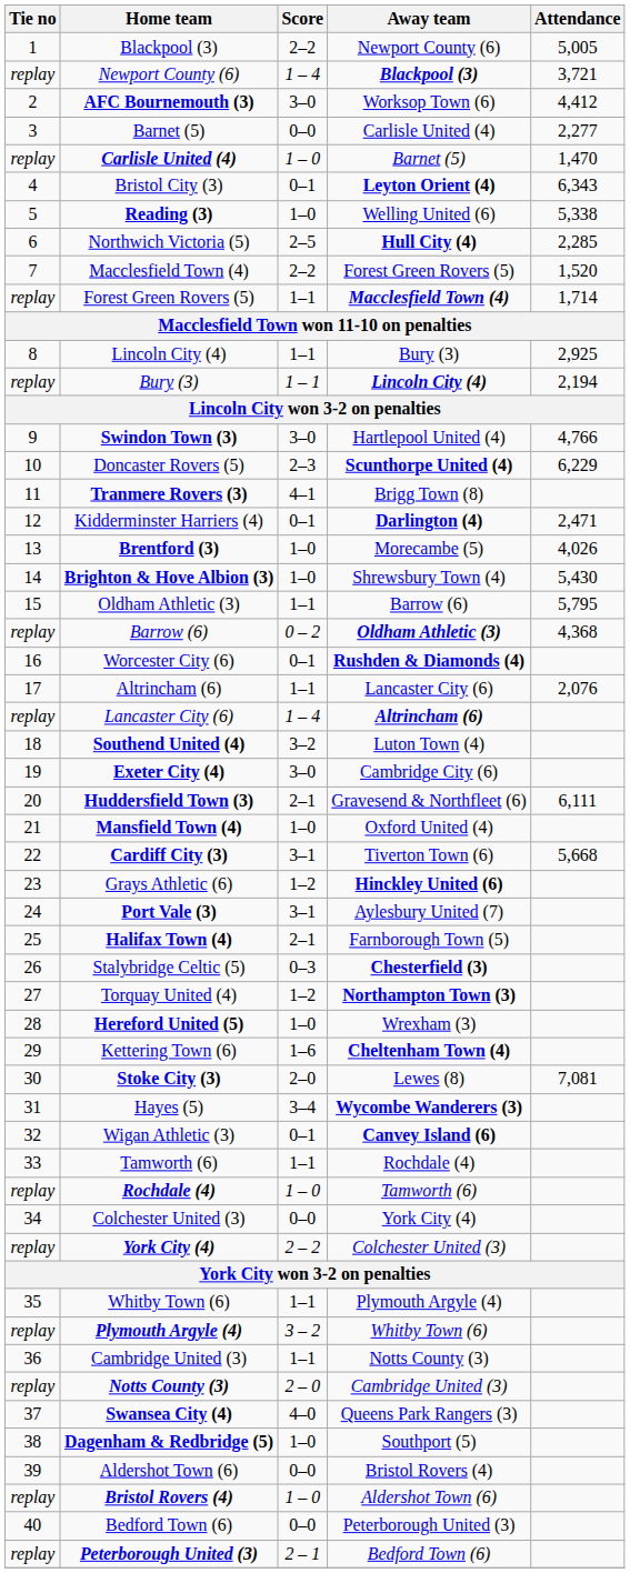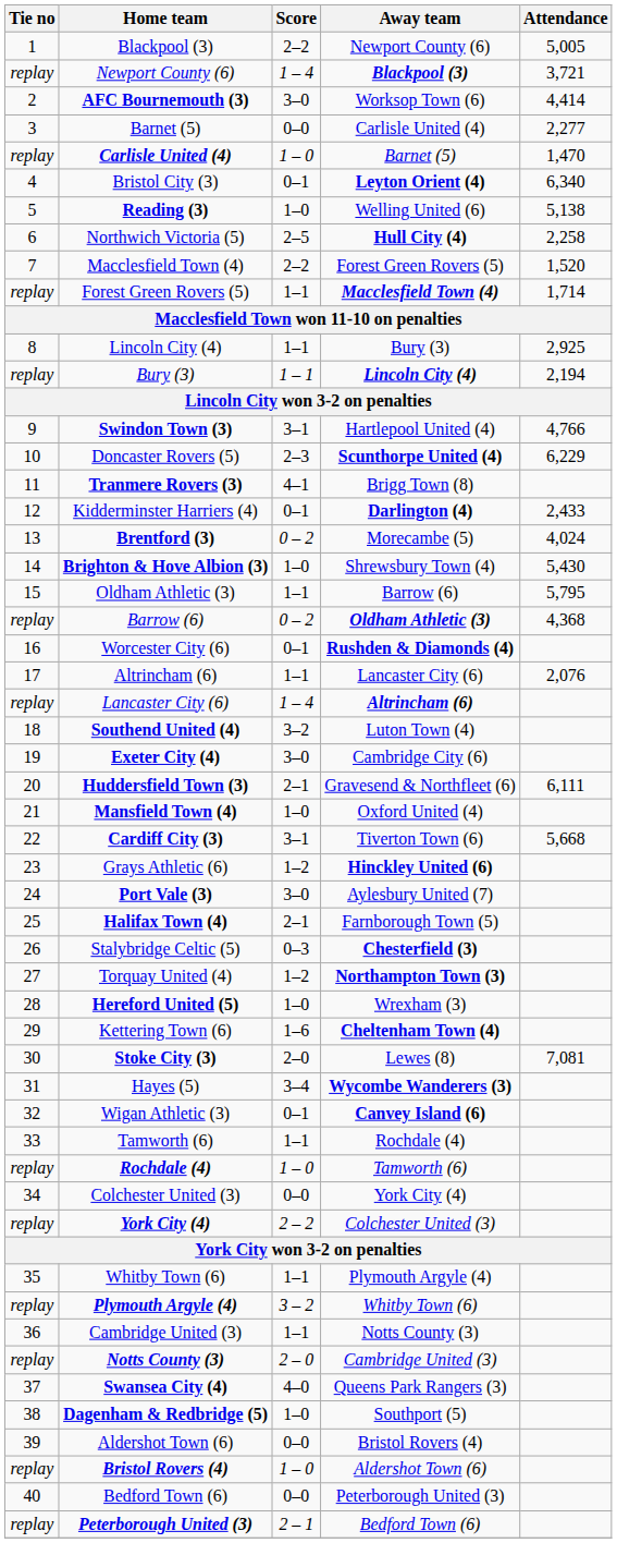AFC Bournemouth (3) | Attendance: 4,412 -> 4,414
Bristol City (3) | Attendance: 6,343 -> 6,340
Reading (3) | Attendance: 5,338 -> 5,138
Northwich Victoria (5) | Attendance: 2,285 -> 2,258
Swindon Town (3) | Score: 3–0 -> 3–1
Kidderminster Harriers (4) | Attendance: 2,471 -> 2,433
Brentford (3) | Score: 1–0 -> 0 – 2
Brentford (3) | Attendance: 4,026 -> 4,024
Port Vale (3) | Score: 3–1 -> 3–0
